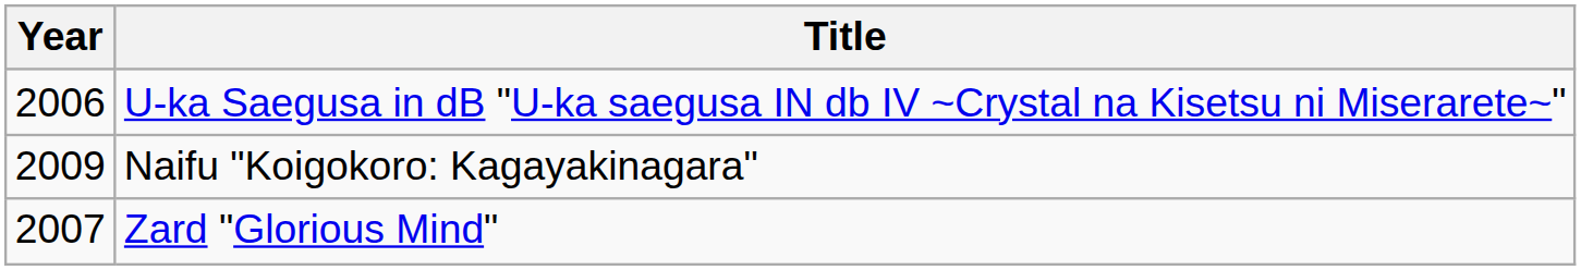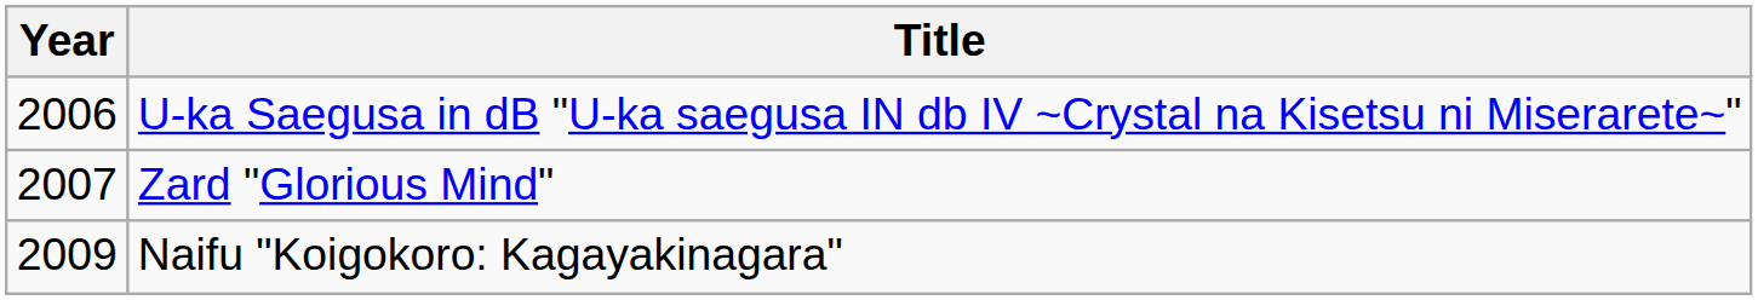rows swapped: Zard "Glorious Mind" <-> Naifu "Koigokoro: Kagayakinagara"
